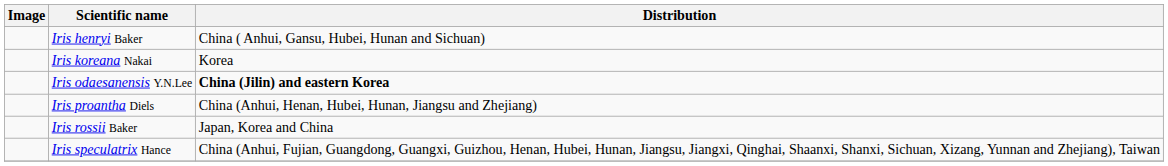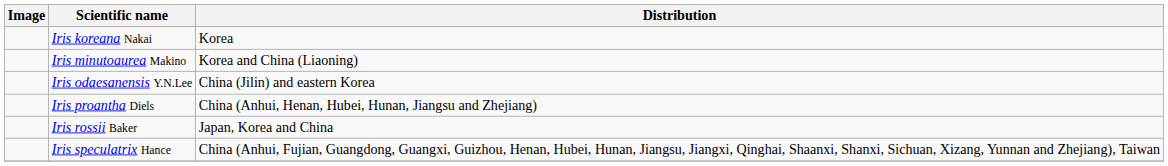- row: Iris henryi Baker | China ( Anhui, Gansu, Hubei, Hunan and Sichuan)
+ row: Iris minutoaurea Makino | Korea and China (Liaoning)
Iris odaesanensis Y.N.Lee | Distribution: bold -> normal
